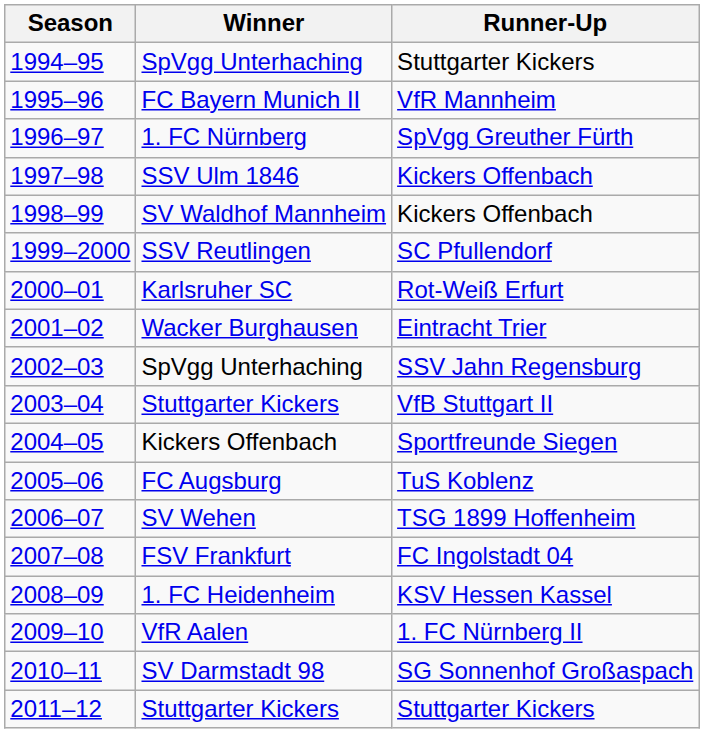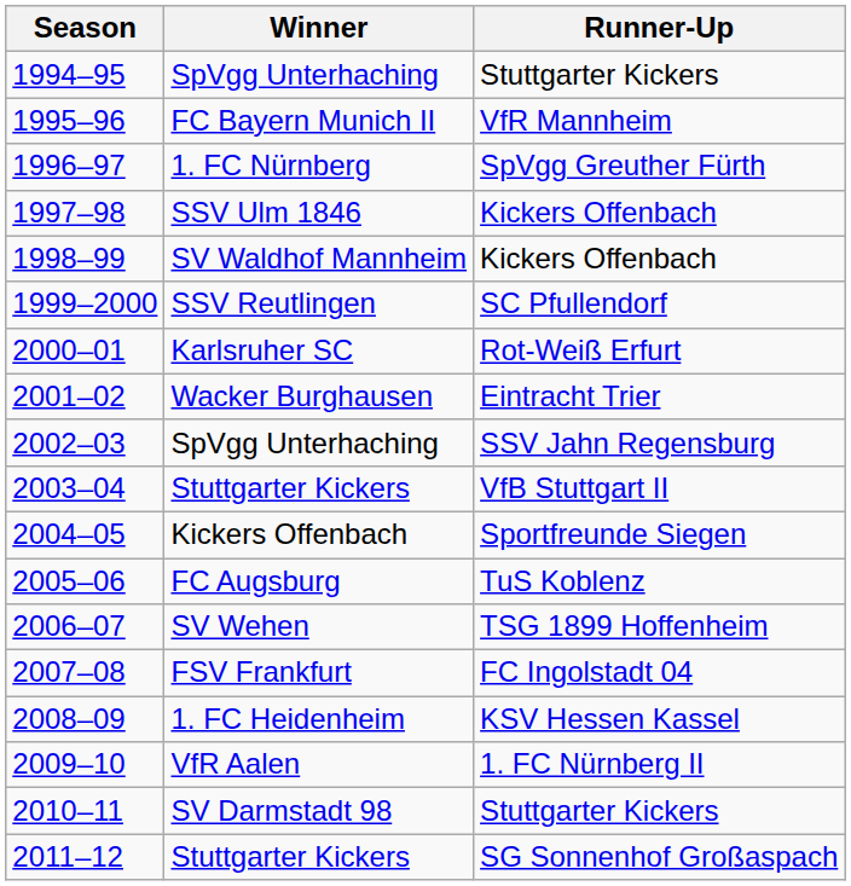2010–11 | Runner-Up: SG Sonnenhof Großaspach -> Stuttgarter Kickers
2011–12 | Runner-Up: Stuttgarter Kickers -> SG Sonnenhof Großaspach
